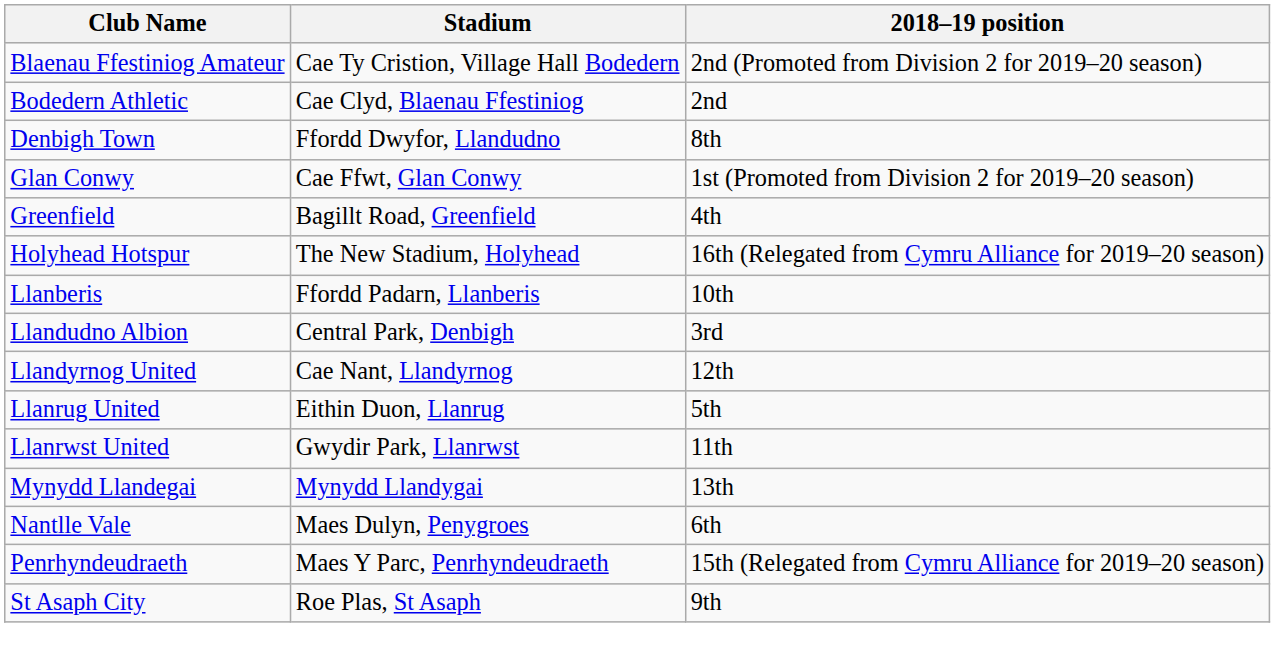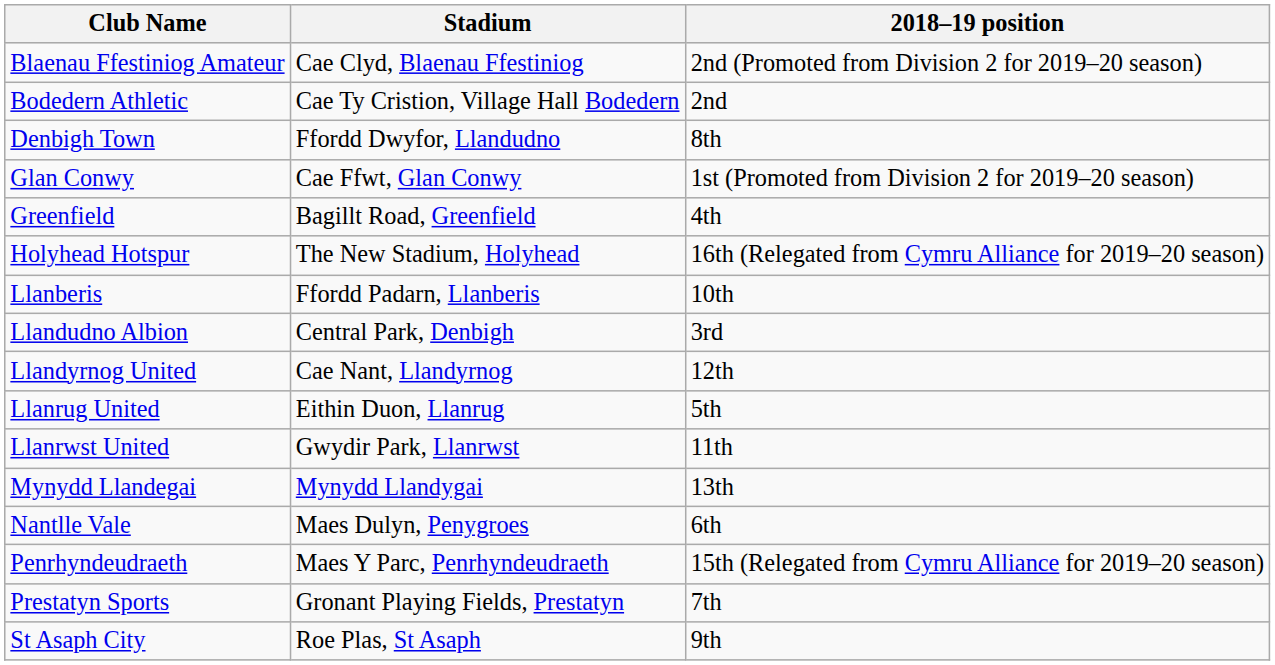Blaenau Ffestiniog Amateur | Stadium: Cae Ty Cristion, Village Hall Bodedern -> Cae Clyd, Blaenau Ffestiniog
Bodedern Athletic | Stadium: Cae Clyd, Blaenau Ffestiniog -> Cae Ty Cristion, Village Hall Bodedern
+ row: Prestatyn Sports | Gronant Playing Fields, Prestatyn | 7th
